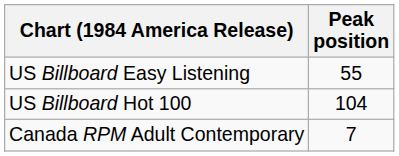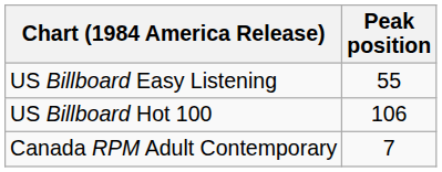US Billboard Hot 100 | Peak position: 104 -> 106
